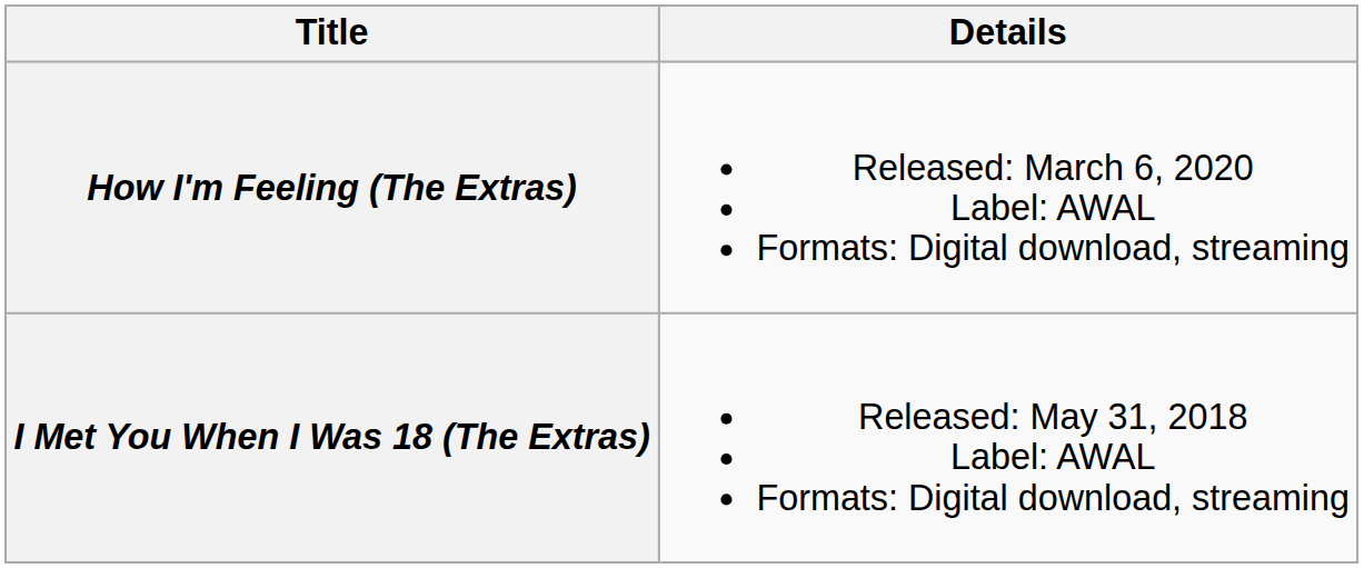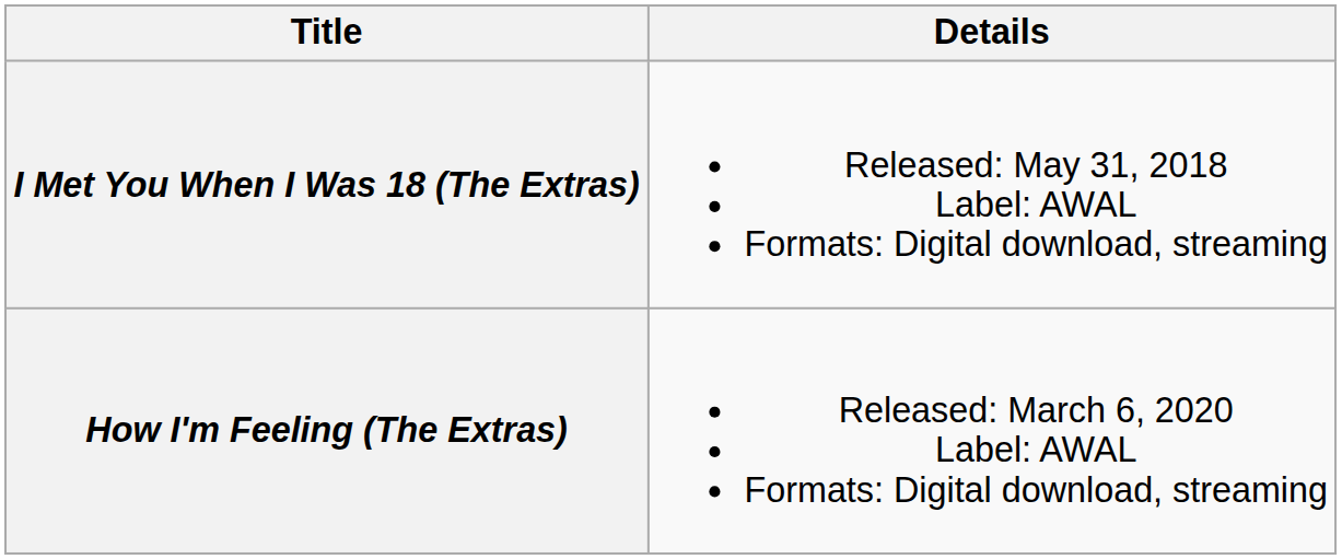rows swapped: I Met You When I Was 18 (The Extras) <-> How I'm Feeling (The Extras)
